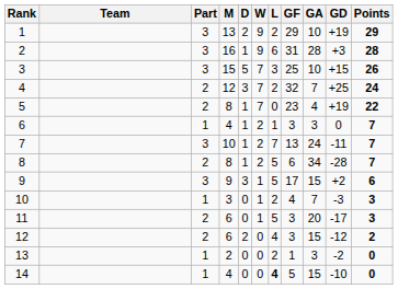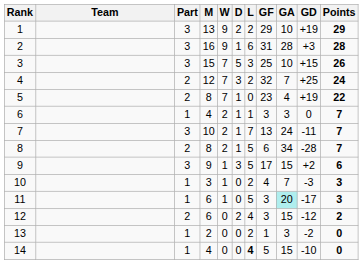columns swapped: W <-> D
11 | Part: 2 -> 1
11 | GA: no background -> paleturquoise background
